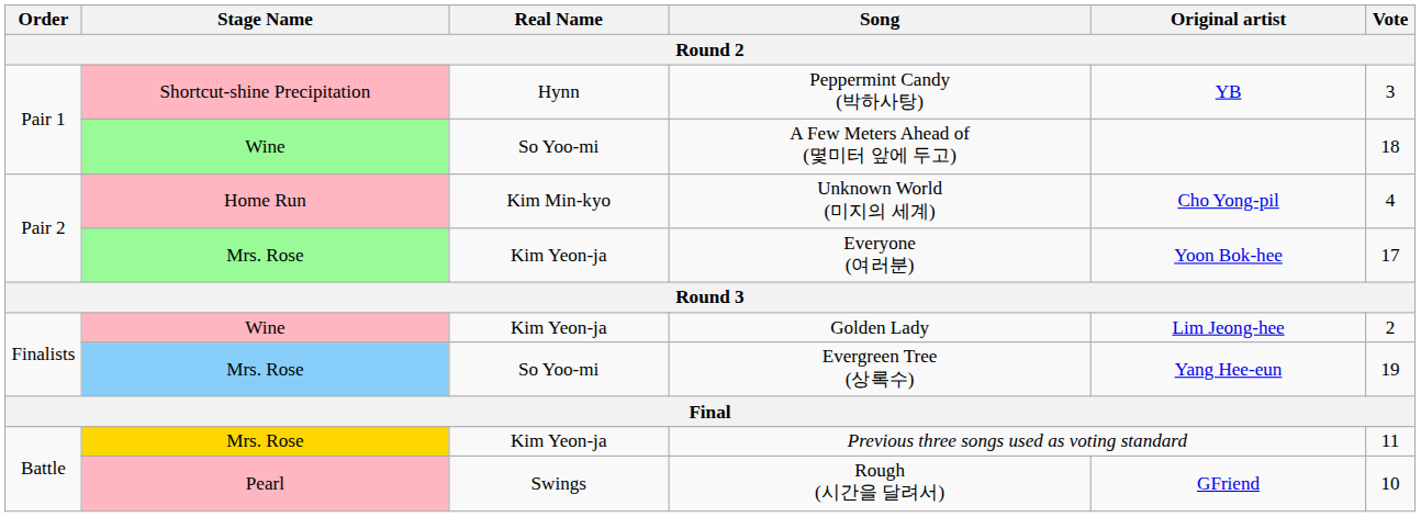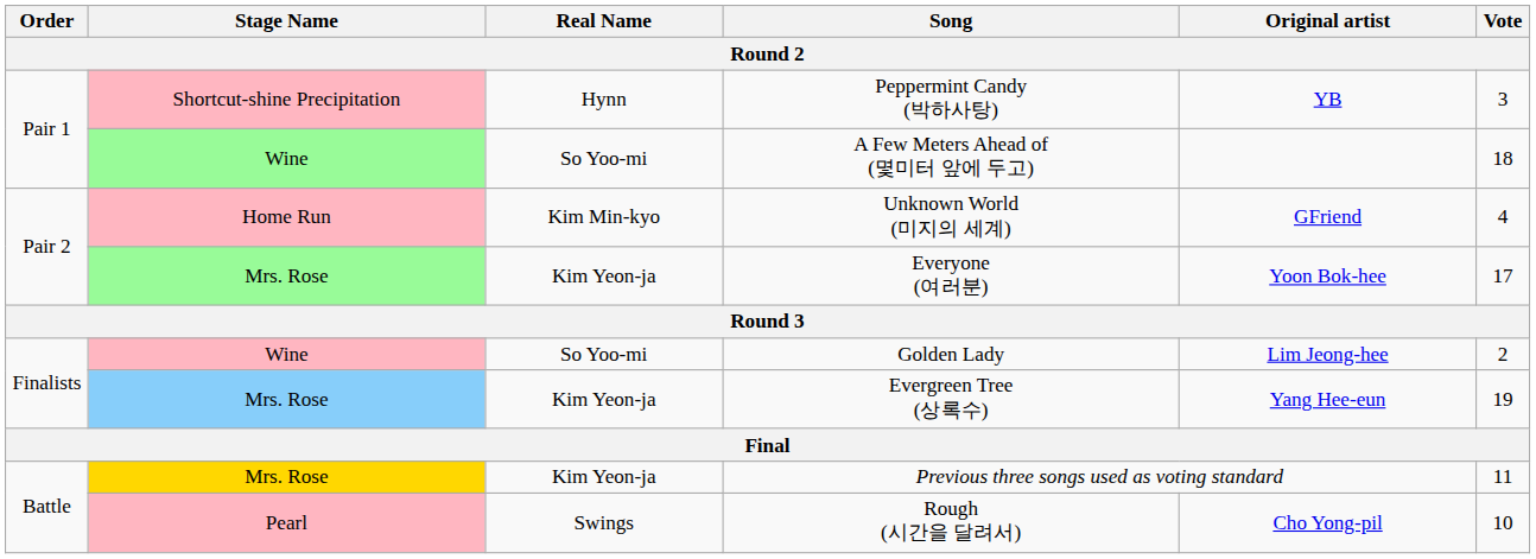Unknown World (미지의 세계) | Original artist: Cho Yong-pil -> GFriend
Golden Lady | Real Name: Kim Yeon-ja -> So Yoo-mi
Evergreen Tree (상록수) | Real Name: So Yoo-mi -> Kim Yeon-ja
Rough (시간을 달려서) | Original artist: GFriend -> Cho Yong-pil
